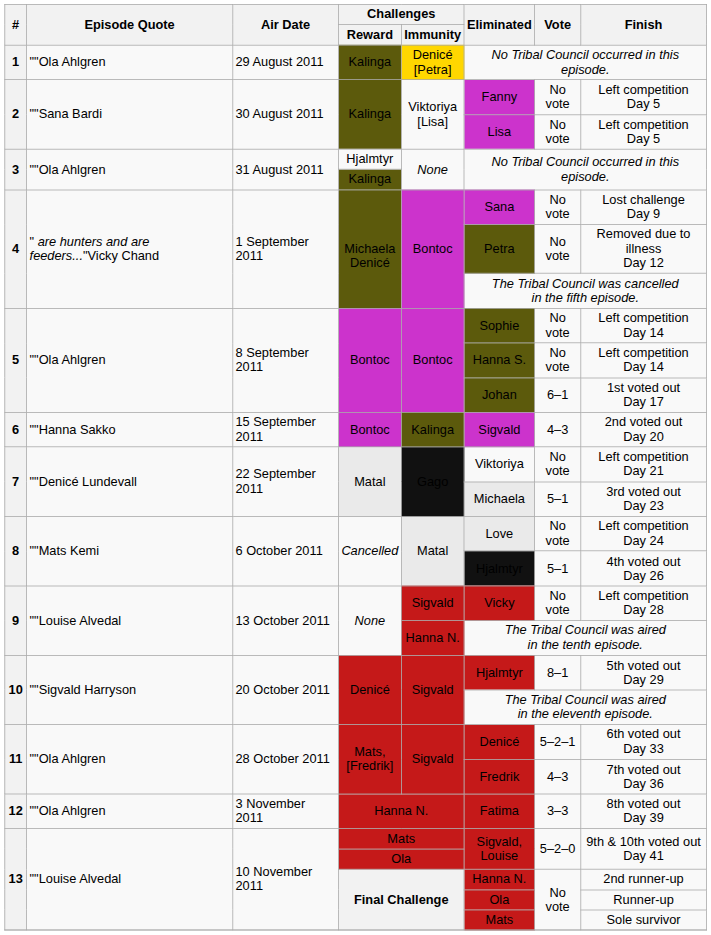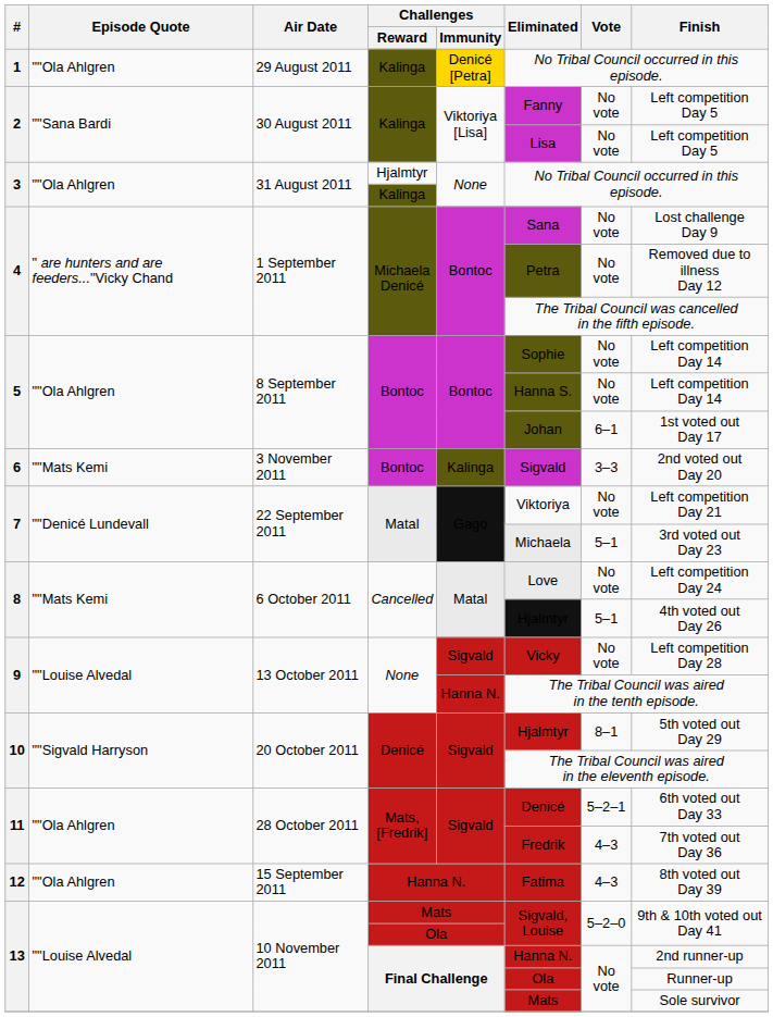6 | Episode Quote: ""Hanna Sakko -> ""Mats Kemi
6 | Air Date: 15 September 2011 -> 3 November 2011
6 | Vote: 4–3 -> 3–3
12 | Air Date: 3 November 2011 -> 15 September 2011
12 | Vote: 3–3 -> 4–3
